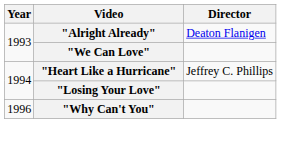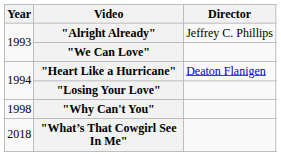"Alright Already" | Director: Deaton Flanigen -> Jeffrey C. Phillips
"Heart Like a Hurricane" | Director: Jeffrey C. Phillips -> Deaton Flanigen
"Why Can't You" | Year: 1996 -> 1998
+ row: 2018 | "What’s That Cowgirl See In Me"
